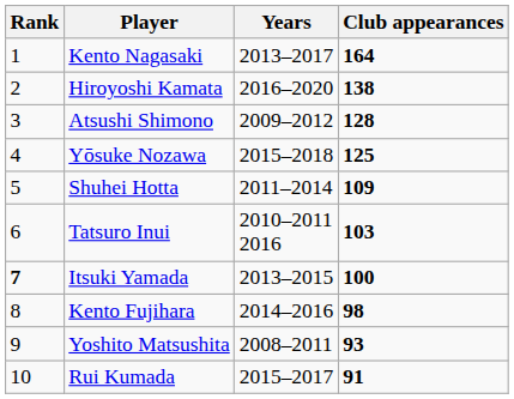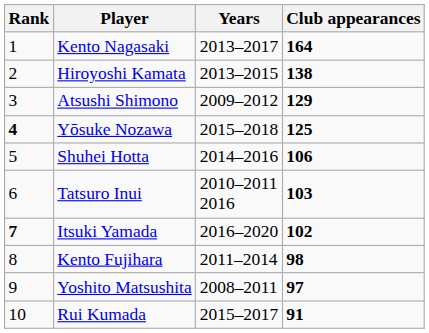Hiroyoshi Kamata | Years: 2016–2020 -> 2013–2015
Atsushi Shimono | Club appearances: 128 -> 129
Yōsuke Nozawa | Rank: normal -> bold
Shuhei Hotta | Years: 2011–2014 -> 2014–2016
Shuhei Hotta | Club appearances: 109 -> 106
Itsuki Yamada | Years: 2013–2015 -> 2016–2020
Itsuki Yamada | Club appearances: 100 -> 102
Kento Fujihara | Years: 2014–2016 -> 2011–2014
Yoshito Matsushita | Club appearances: 93 -> 97
